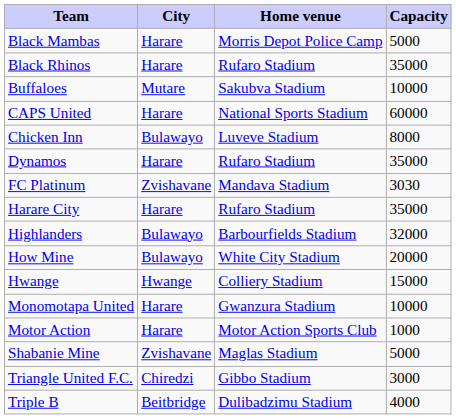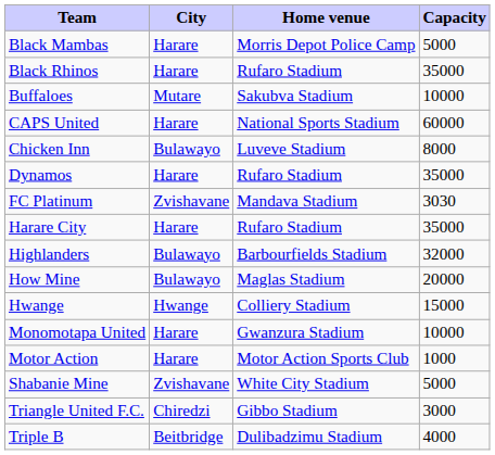How Mine | Home venue: White City Stadium -> Maglas Stadium
Shabanie Mine | Home venue: Maglas Stadium -> White City Stadium
